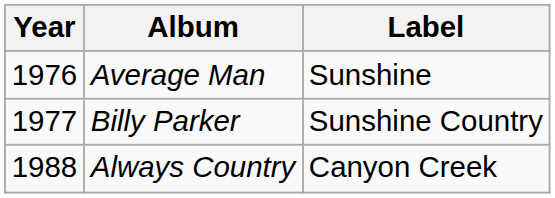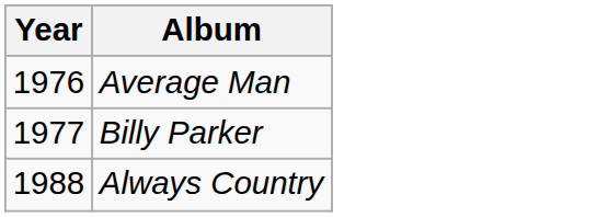- column: Label | Sunshine | Sunshine Country | Canyon Creek
